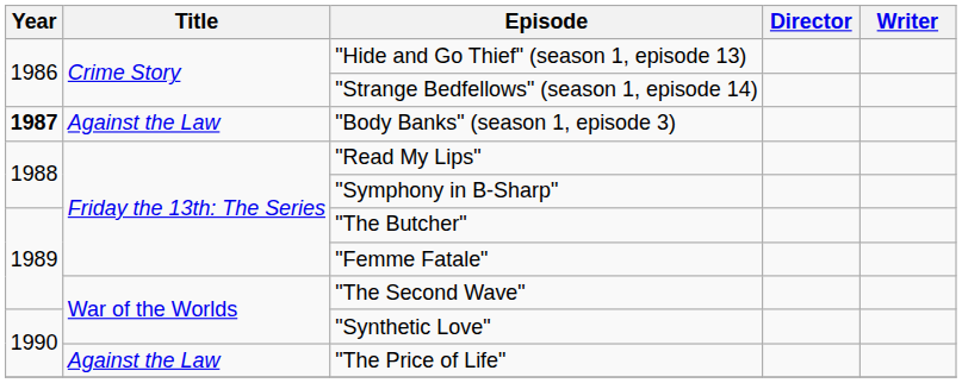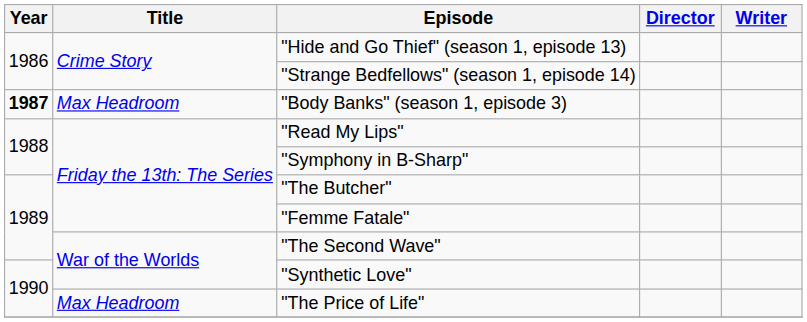"Body Banks" (season 1, episode 3) | Title: Against the Law -> Max Headroom
"The Price of Life" | Title: Against the Law -> Max Headroom
